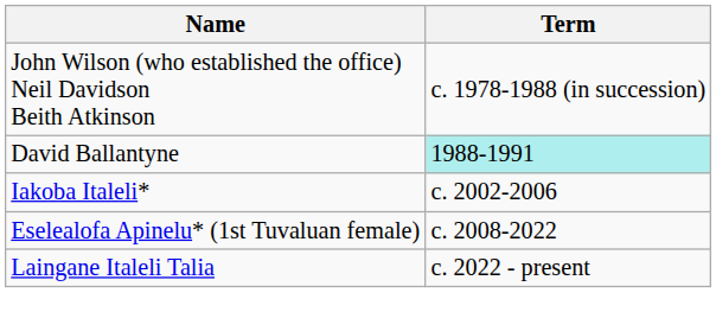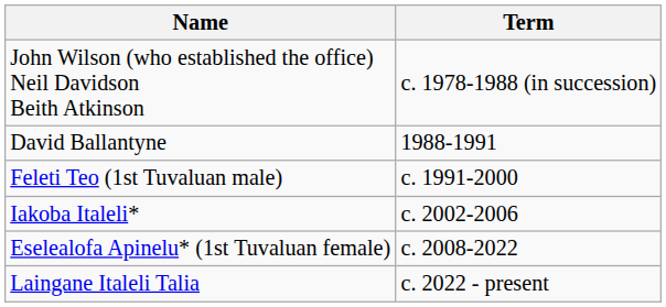David Ballantyne | Term: paleturquoise background -> no background
+ row: Feleti Teo (1st Tuvaluan male) | c. 1991-2000
